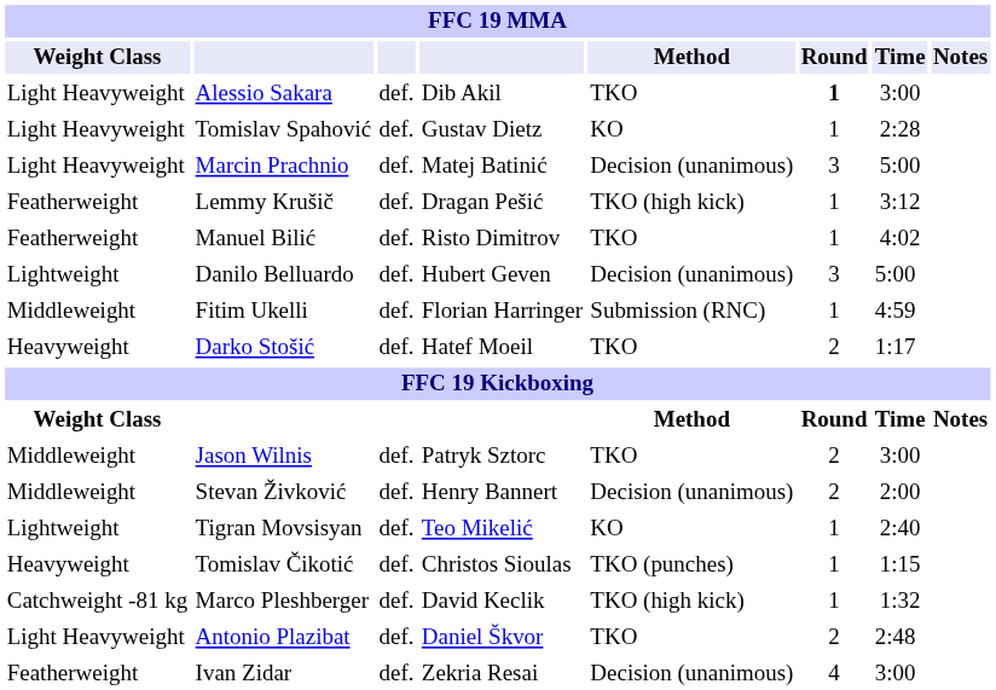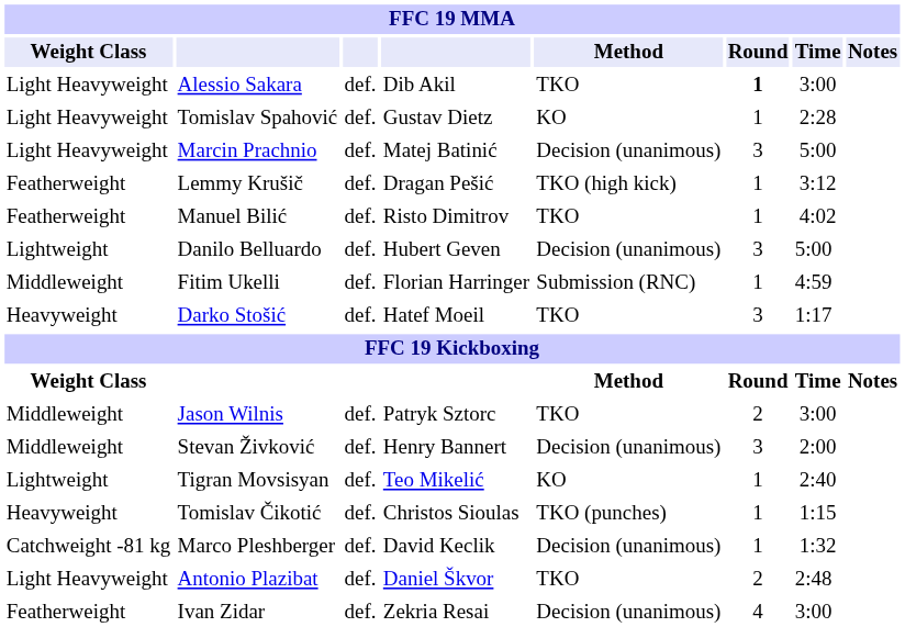Darko Stošić | Round: 2 -> 3
Stevan Živković | Round: 2 -> 3
Marco Pleshberger | Method: TKO (high kick) -> Decision (unanimous)
